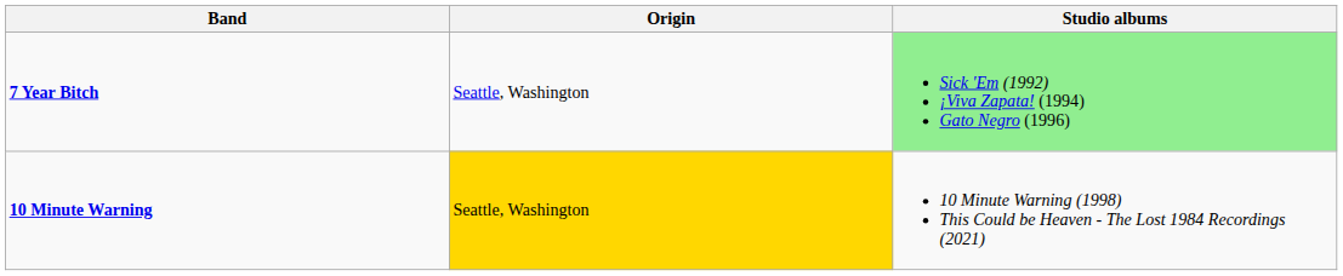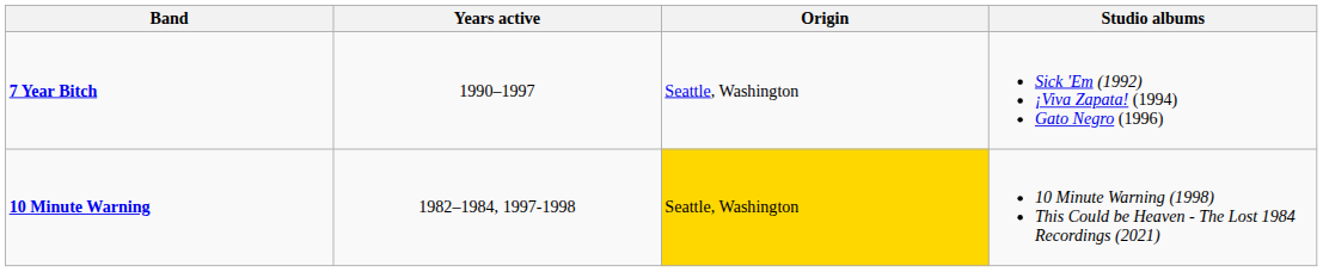+ column: Years active | 1990–1997 | 1982–1984, 1997-1998
7 Year Bitch | Studio albums: lightgreen background -> no background
